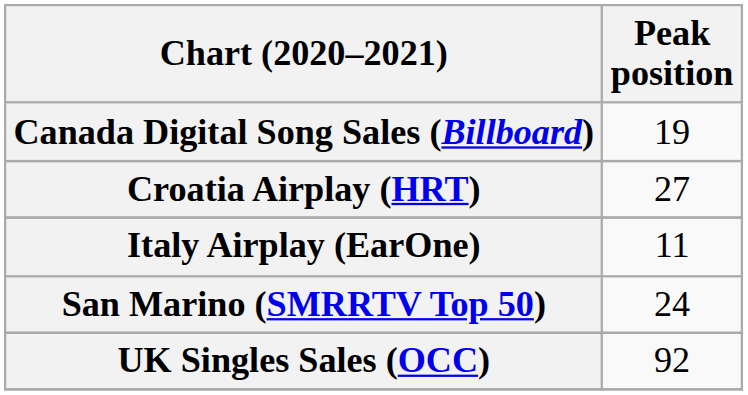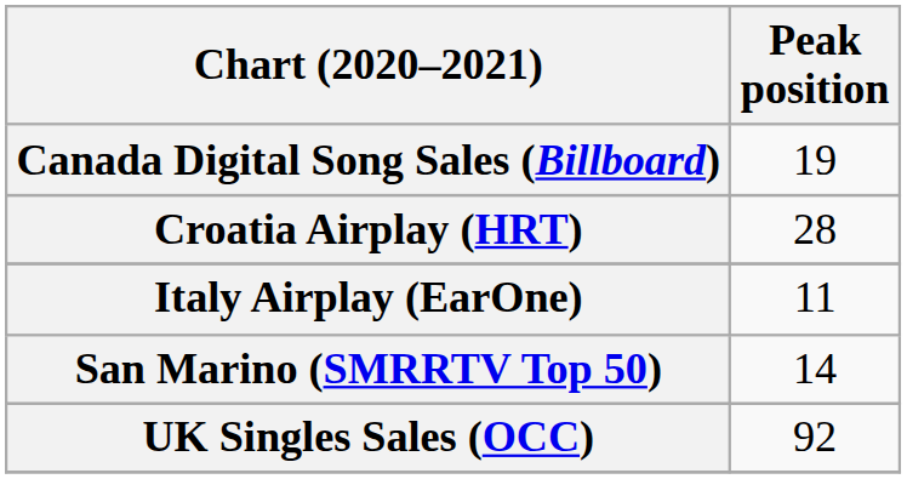Croatia Airplay (HRT) | Peak position: 27 -> 28
San Marino (SMRRTV Top 50) | Peak position: 24 -> 14
